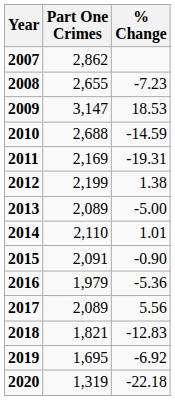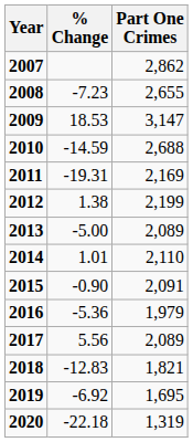columns swapped: Part One Crimes <-> % Change
